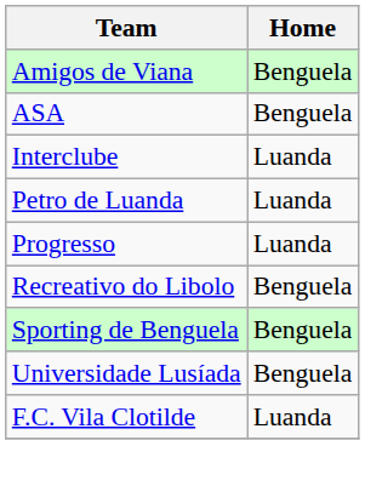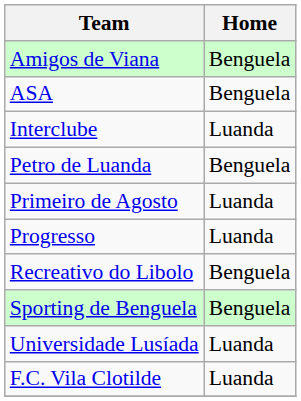Petro de Luanda | Home: Luanda -> Benguela
+ row: Primeiro de Agosto | Luanda
Universidade Lusíada | Home: Benguela -> Luanda
